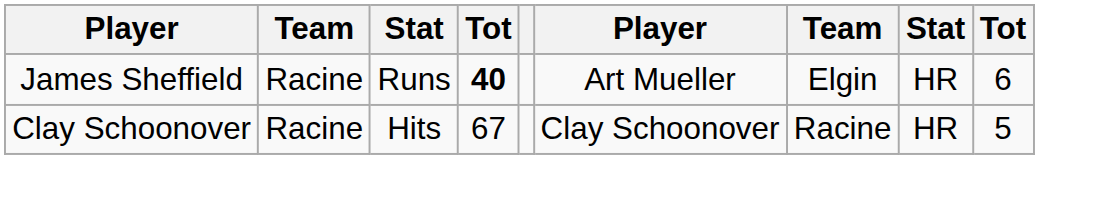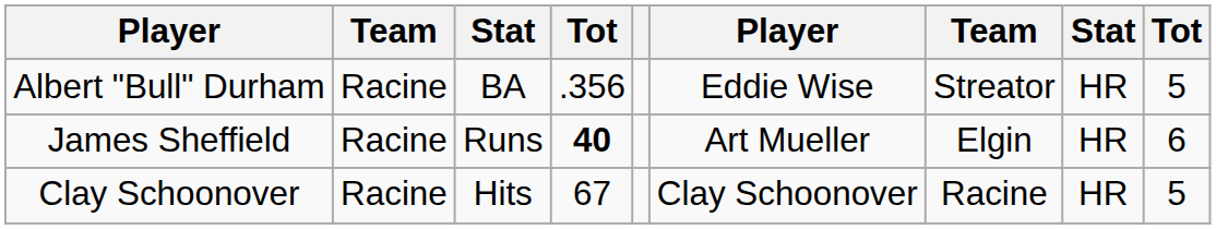+ row: Albert "Bull" Durham | Racine | BA | .356 | Eddie Wise | Streator | HR | 5
